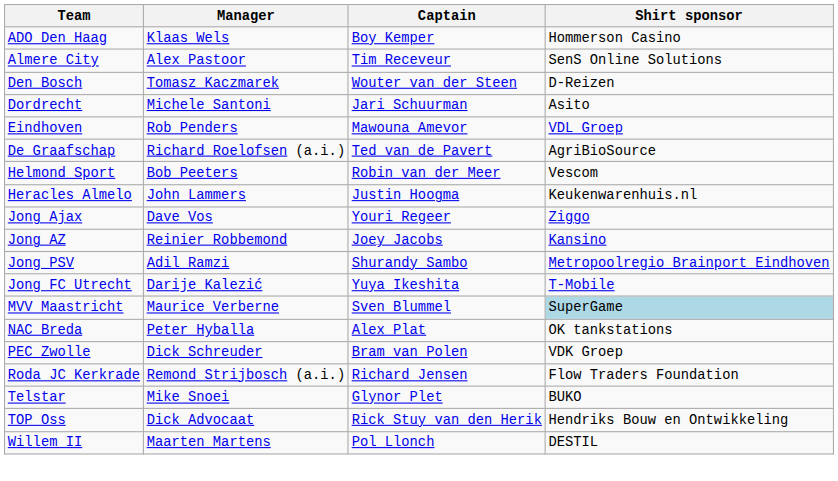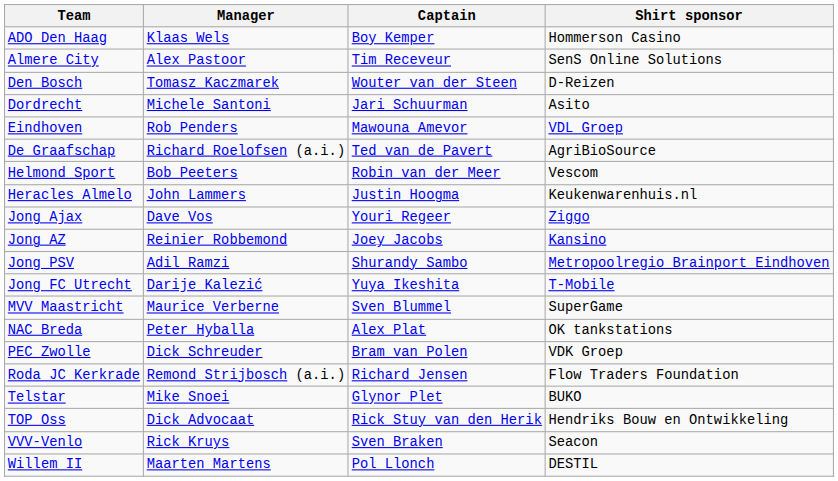MVV Maastricht | Shirt sponsor: lightblue background -> no background
+ row: VVV-Venlo | Rick Kruys | Sven Braken | Seacon
